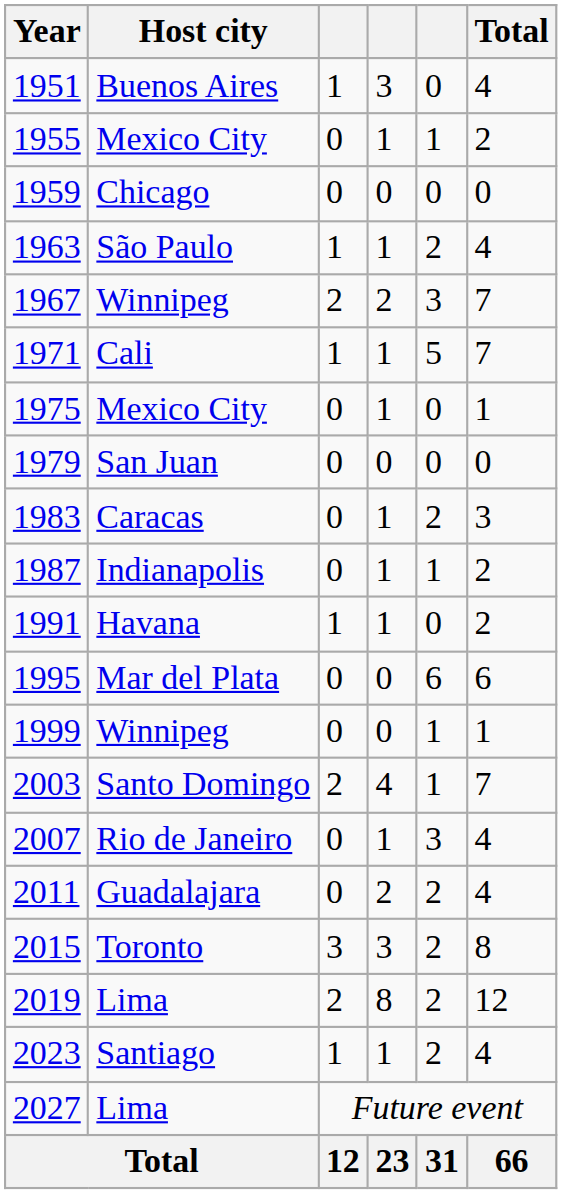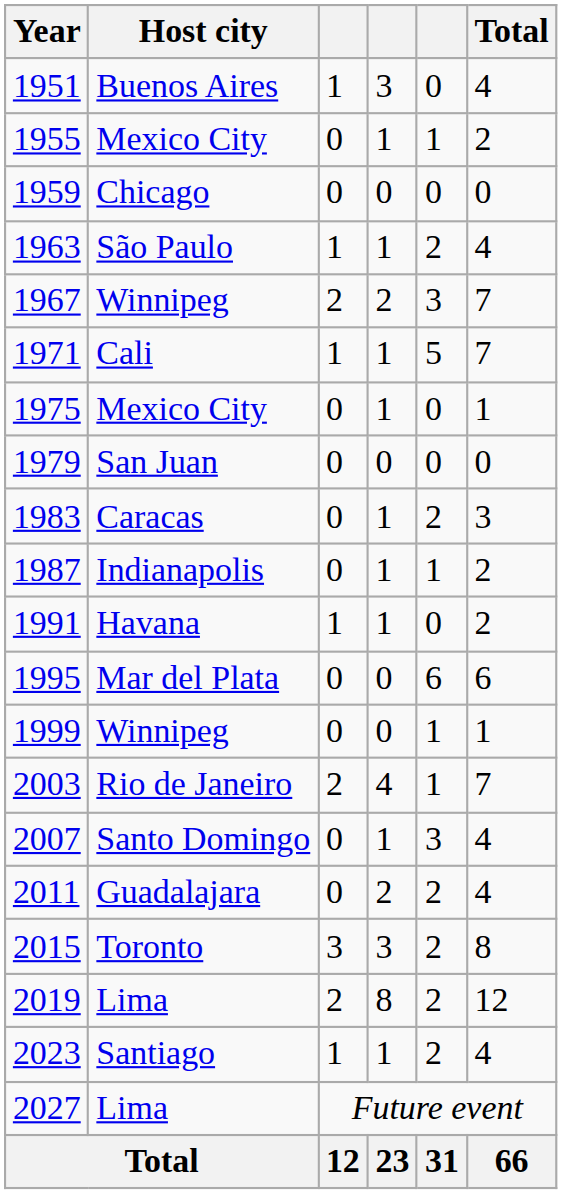2003 | Host city: Santo Domingo -> Rio de Janeiro
2007 | Host city: Rio de Janeiro -> Santo Domingo
